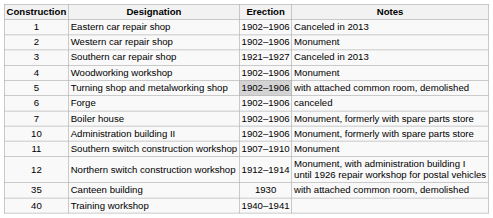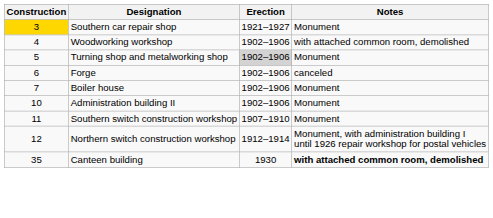- row: 1 | Eastern car repair shop | 1902–1906 | Canceled in 2013
- row: 2 | Western car repair shop | 1902–1906 | Monument
Southern car repair shop | Construction: no background -> gold background
Southern car repair shop | Notes: Canceled in 2013 -> Monument
Woodworking workshop | Notes: Monument -> with attached common room, demolished
Turning shop and metalworking shop | Notes: with attached common room, demolished -> Monument
Boiler house | Notes: Monument, formerly with spare parts store -> Monument
Administration building II | Notes: Monument, formerly with spare parts store -> Monument
Canteen building | Notes: normal -> bold
- row: 40 | Training workshop | 1940–1941
